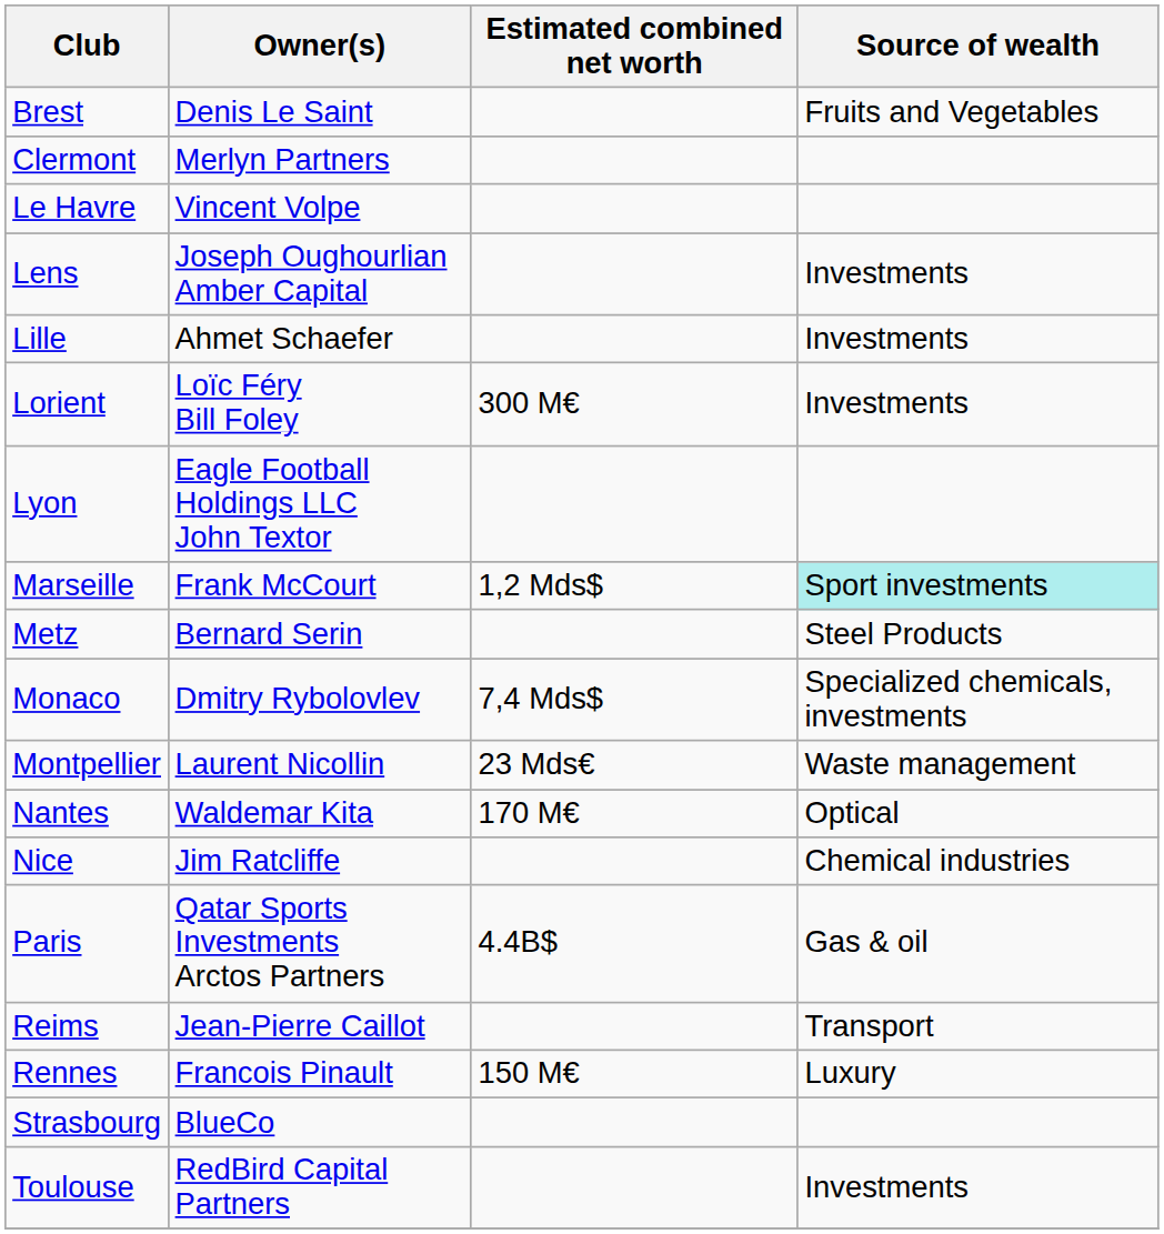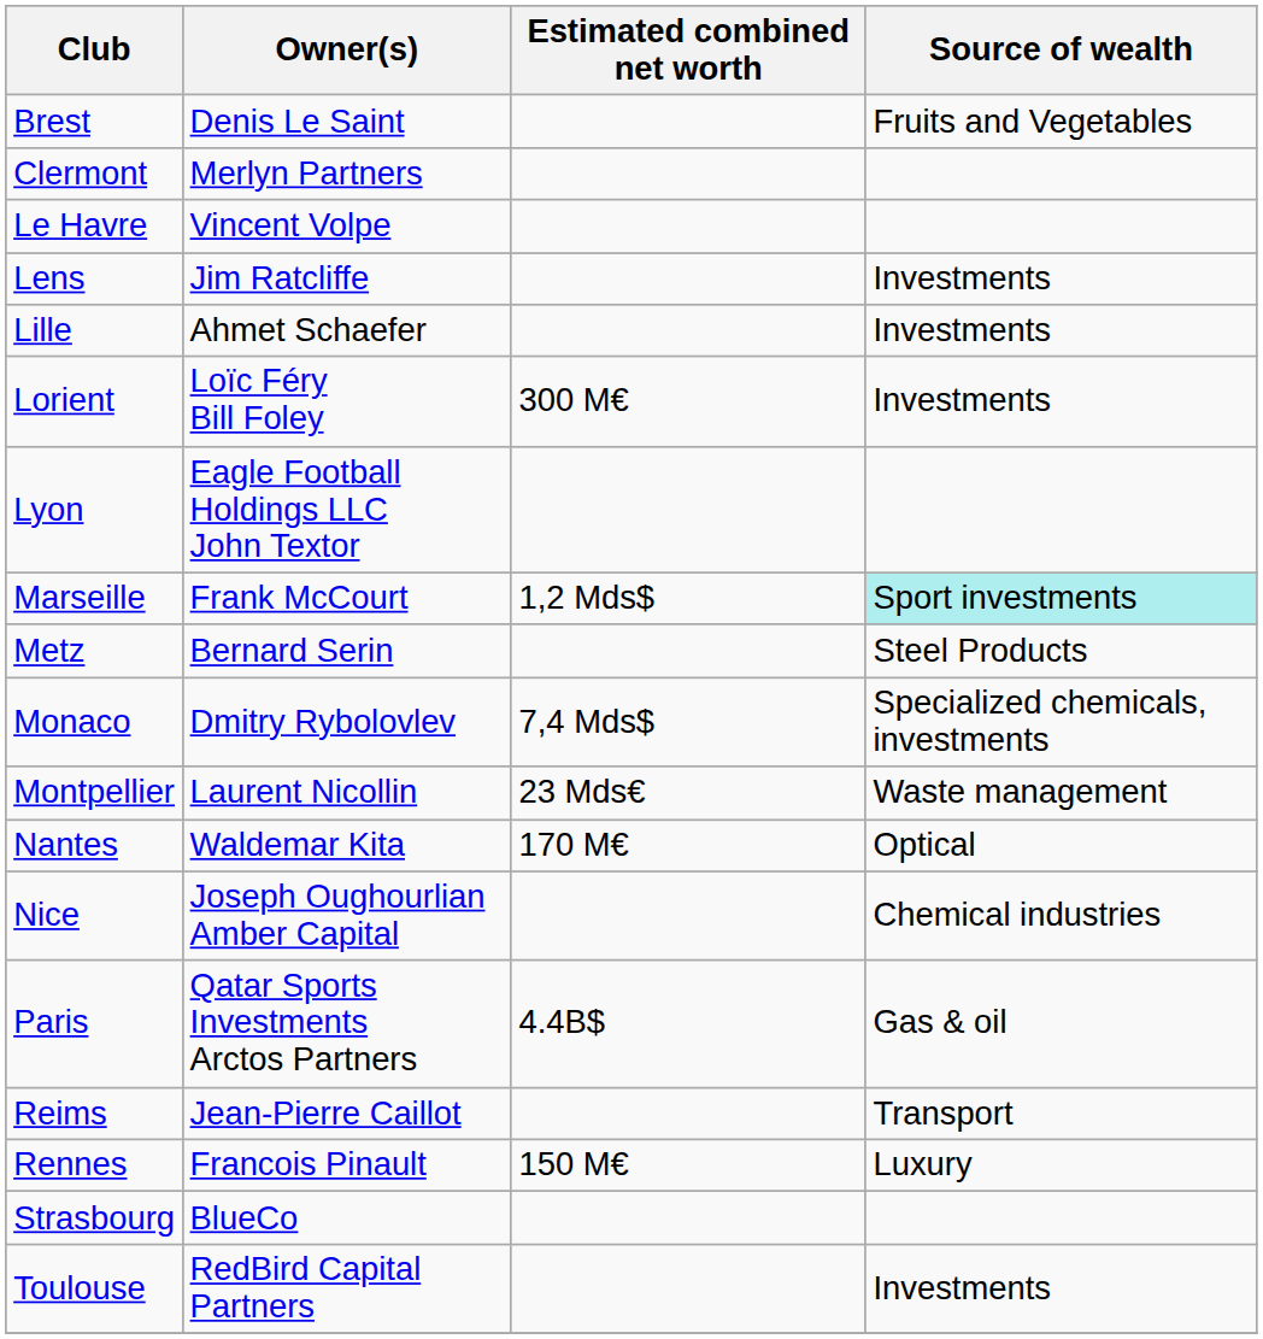Lens | Owner(s): Joseph Oughourlian Amber Capital -> Jim Ratcliffe
Nice | Owner(s): Jim Ratcliffe -> Joseph Oughourlian Amber Capital
